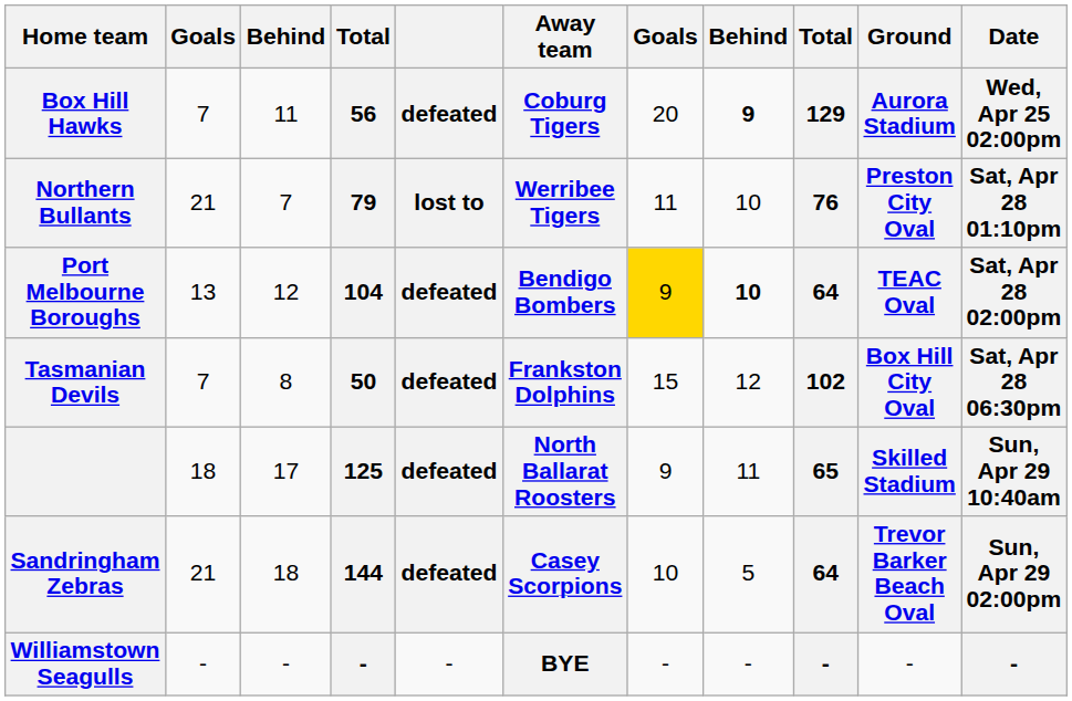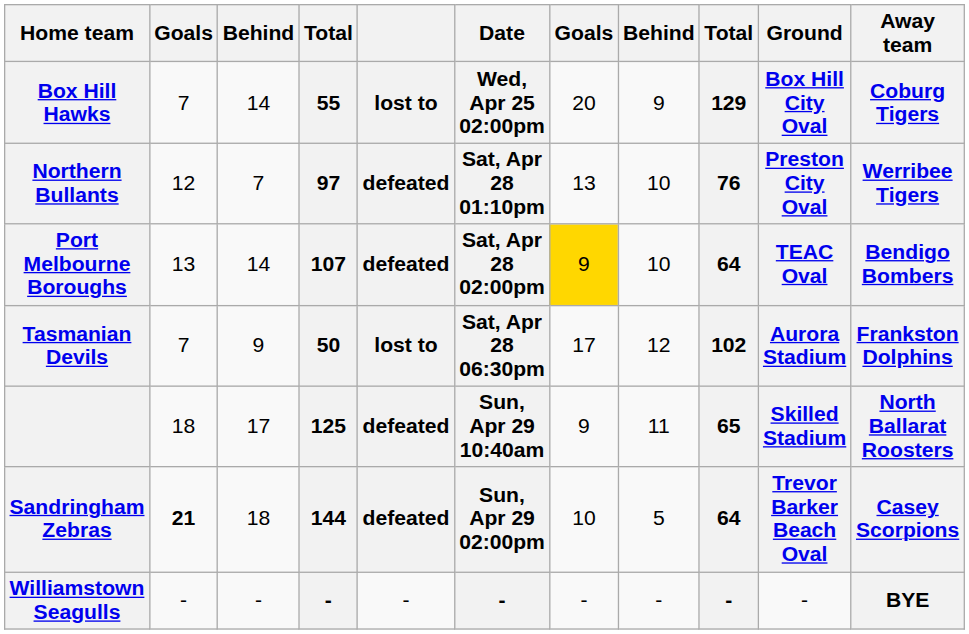columns swapped: Away team <-> Date
Box Hill Hawks | column 3: 11 -> 14
Box Hill Hawks | column 4: 56 -> 55
Box Hill Hawks | column 5: defeated -> lost to
Box Hill Hawks | column 8: bold -> normal
Box Hill Hawks | Ground: Aurora Stadium -> Box Hill City Oval
Northern Bullants | column 2: 21 -> 12
Northern Bullants | column 4: 79 -> 97
Northern Bullants | column 5: lost to -> defeated
Northern Bullants | column 7: 11 -> 13
Port Melbourne Boroughs | column 3: 12 -> 14
Port Melbourne Boroughs | column 4: 104 -> 107
Port Melbourne Boroughs | column 8: bold -> normal
Tasmanian Devils | column 3: 8 -> 9
Tasmanian Devils | column 5: defeated -> lost to
Tasmanian Devils | column 7: 15 -> 17
Tasmanian Devils | Ground: Box Hill City Oval -> Aurora Stadium
Sandringham Zebras | column 2: normal -> bold
